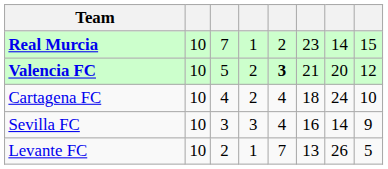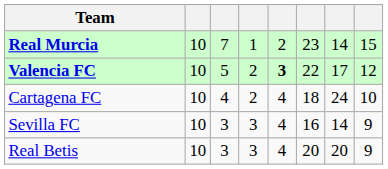Valencia FC | column 6: 21 -> 22
Valencia FC | column 7: 20 -> 17
+ row: Real Betis | 10 | 3 | 3 | 4 | 20 | 20 | 9
- row: Levante FC | 10 | 2 | 1 | 7 | 13 | 26 | 5
